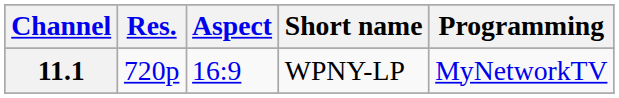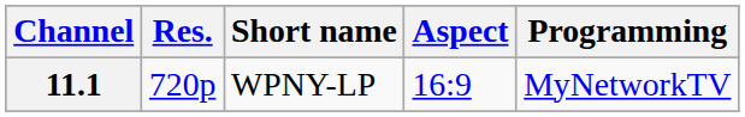columns swapped: Aspect <-> Short name
